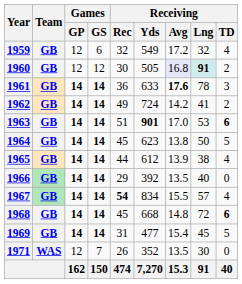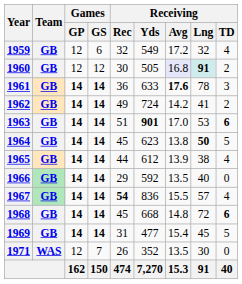1964 | Receiving / Lng: normal -> bold
1966 | Receiving / Yds: 392 -> 592
1967 | Receiving / Yds: 834 -> 836
